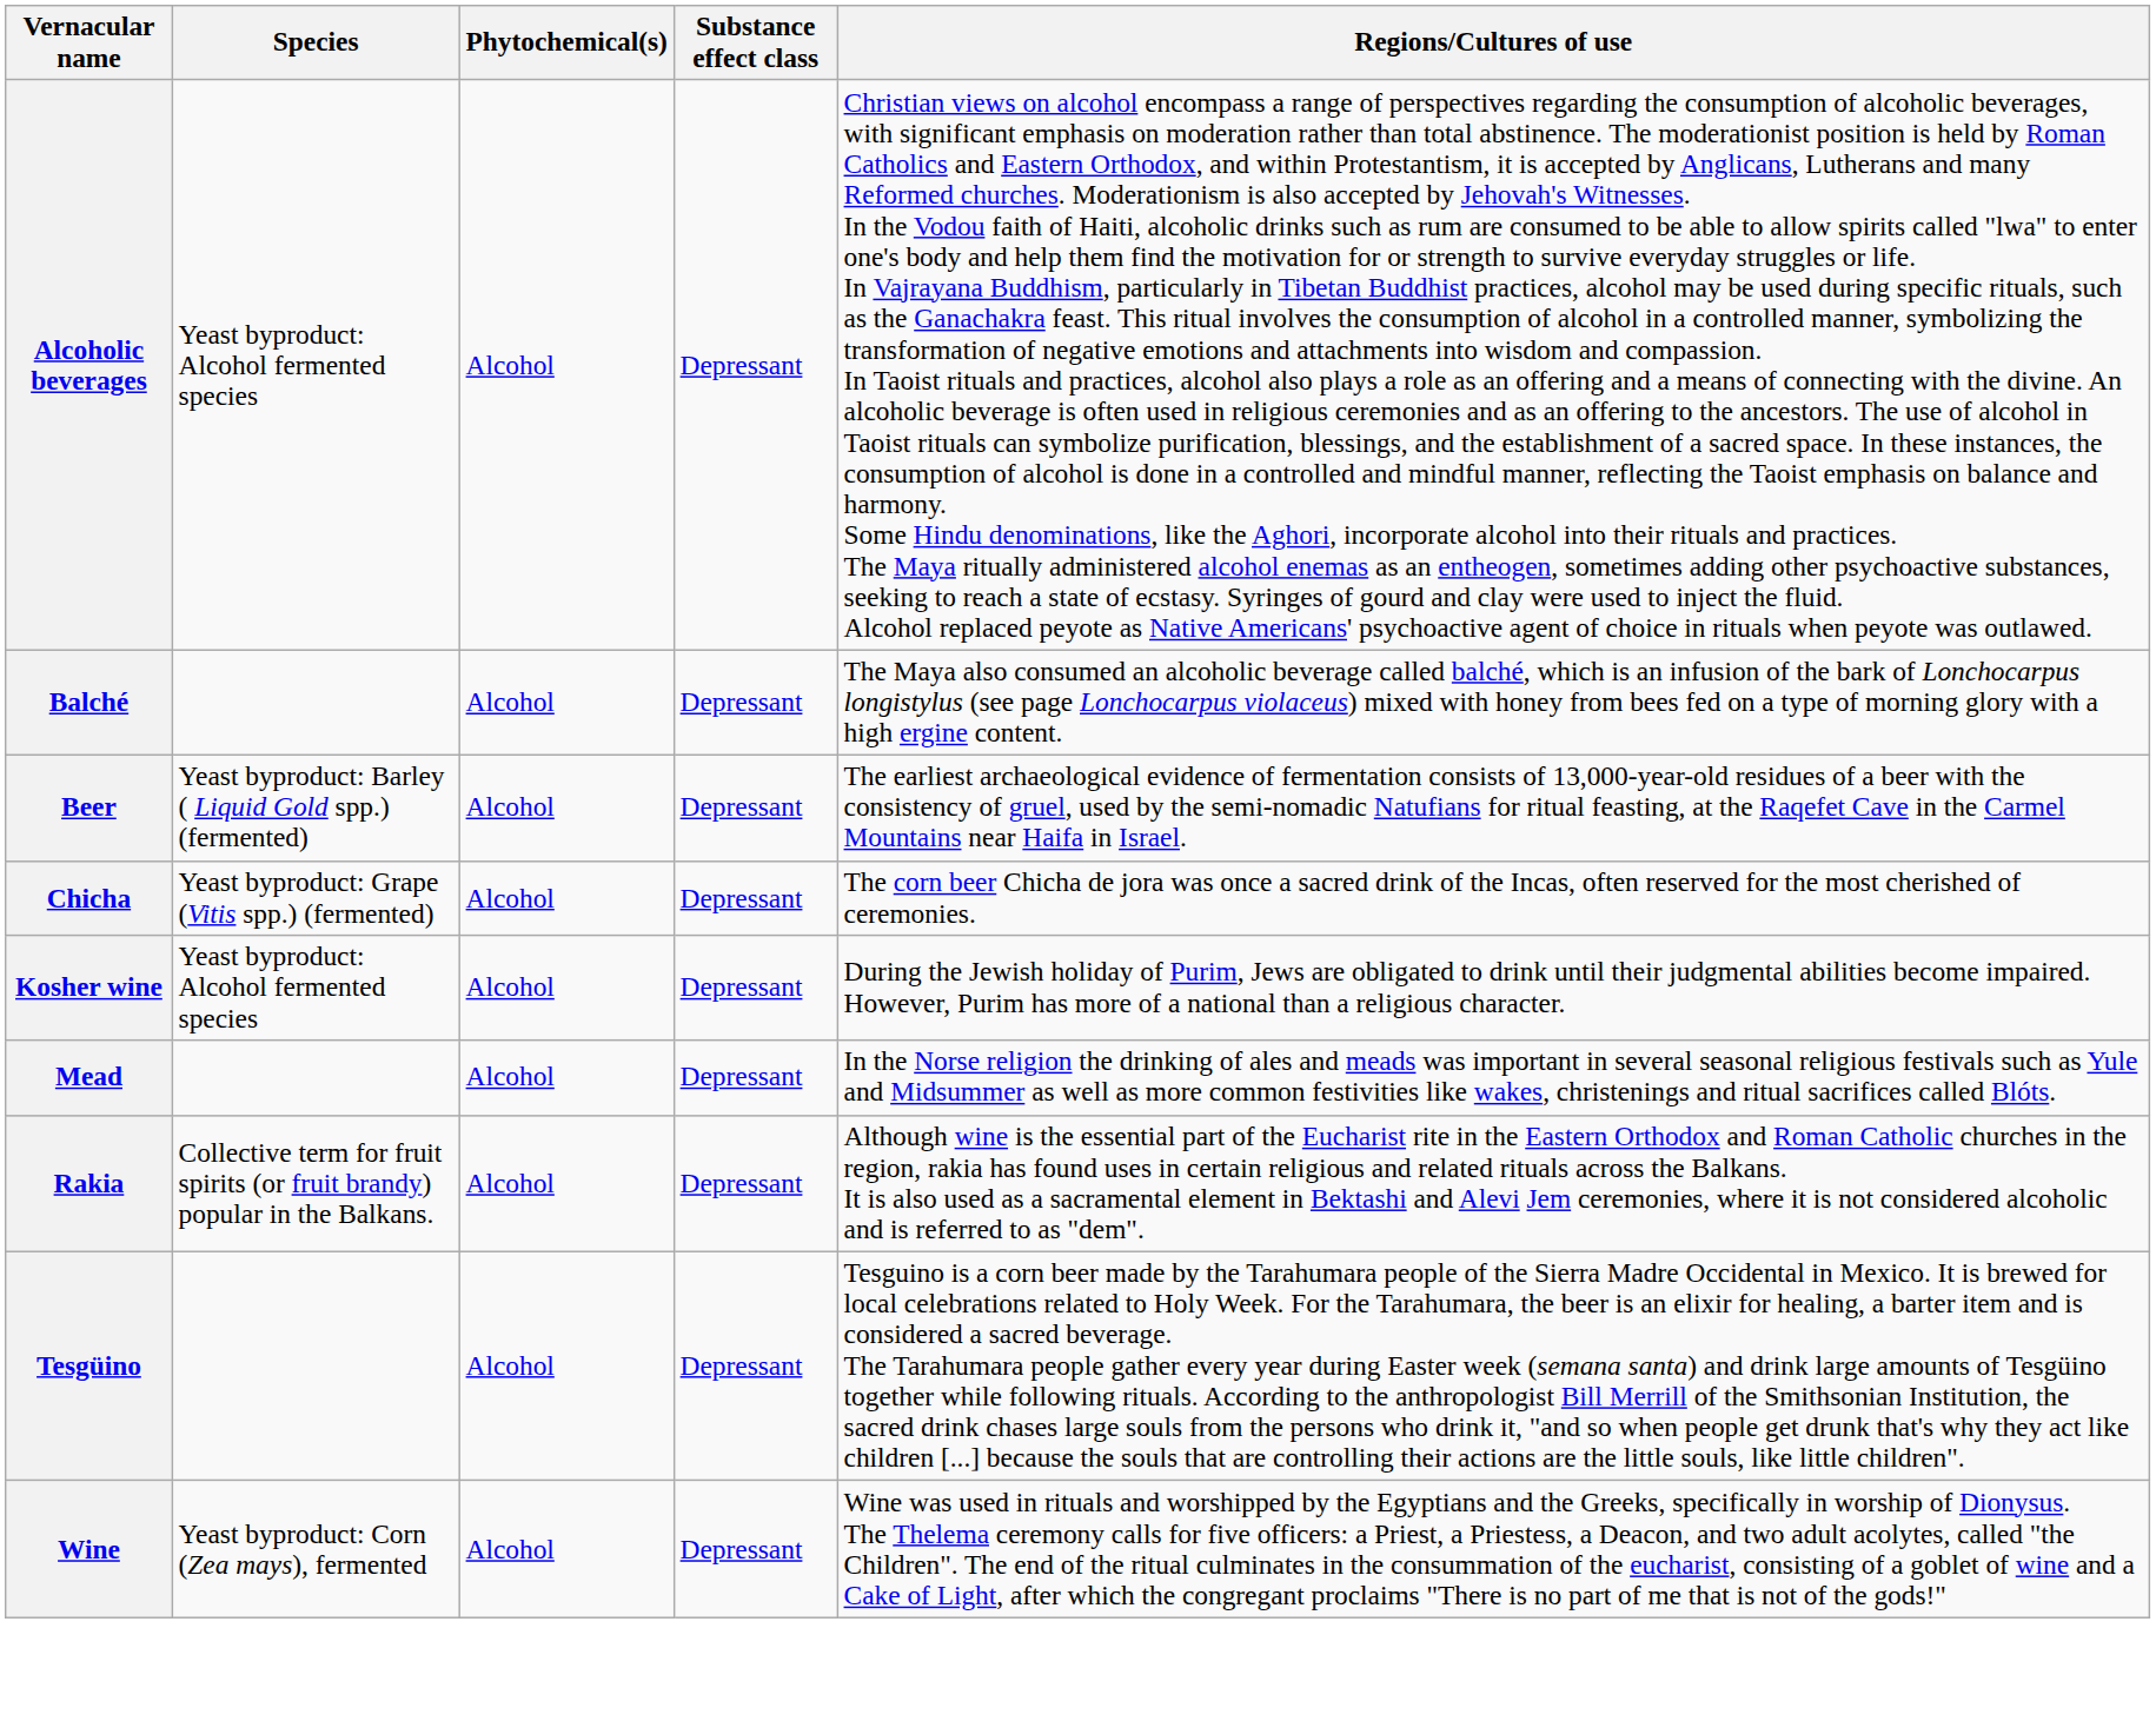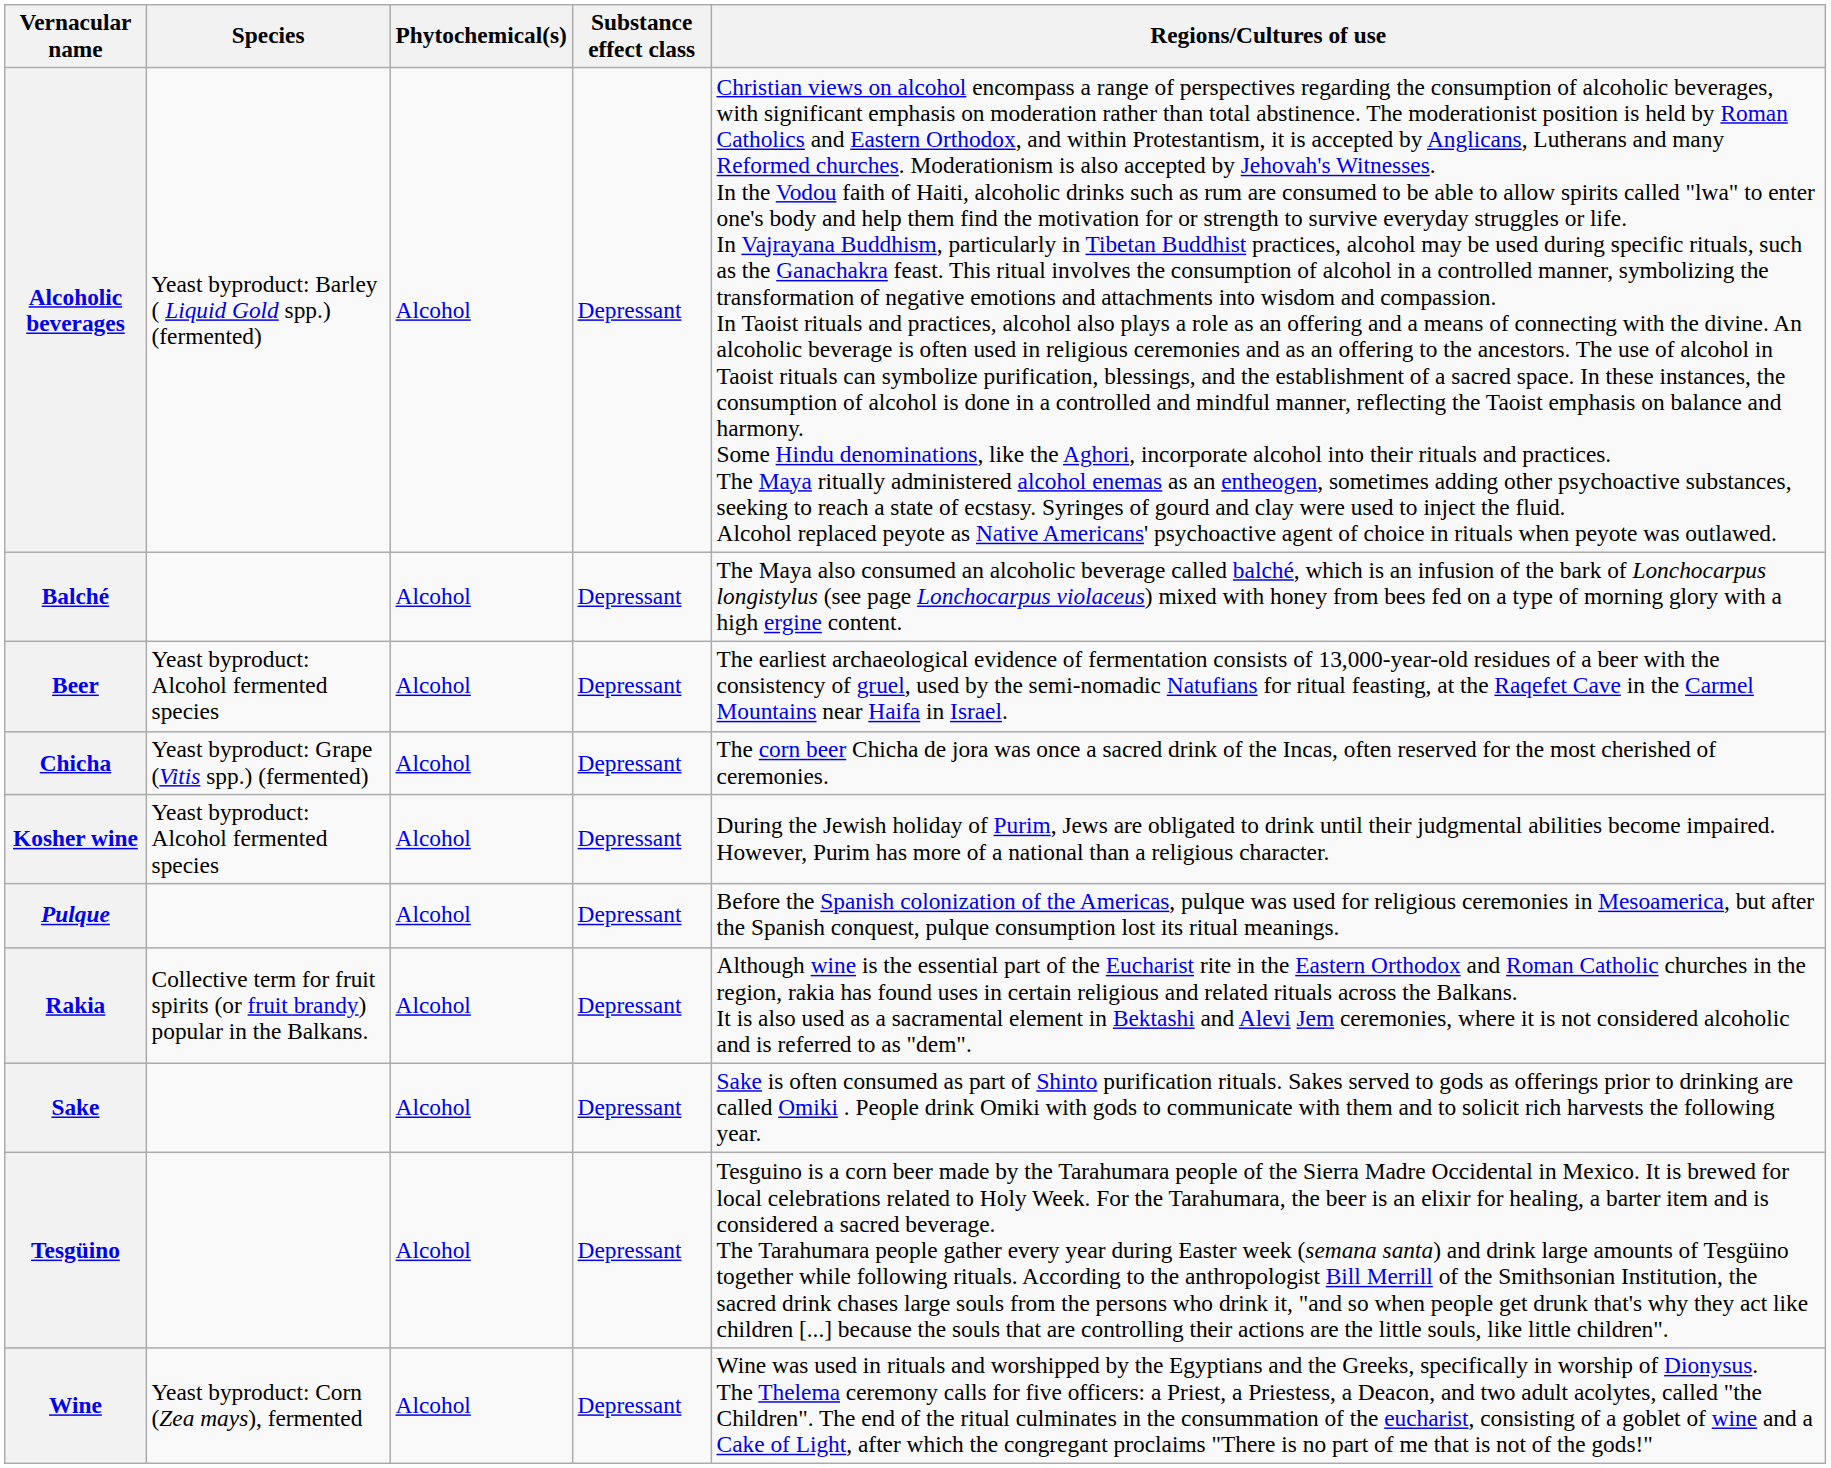Alcoholic beverages | Species: Yeast byproduct: Alcohol fermented species -> Yeast byproduct: Barley ( Liquid Gold spp.) (fermented)
Beer | Species: Yeast byproduct: Barley ( Liquid Gold spp.) (fermented) -> Yeast byproduct: Alcohol fermented species
- row: Mead | Alcohol | Depressant | In the Norse religion the drinking of ales and meads was important in several seasonal religious festivals such as Yule and Midsummer as well as more common festivities like wakes, christenings and ritual sacrifices called Blóts.
+ row: Pulque | Alcohol | Depressant | Before the Spanish colonization of the Americas, pulque was used for religious ceremonies in Mesoamerica, but after the Spanish conquest, pulque consumption lost its ritual meanings.
+ row: Sake | Alcohol | Depressant | Sake is often consumed as part of Shinto purification rituals. Sakes served to gods as offerings prior to drinking are called Omiki . People drink Omiki with gods to communicate with them and to solicit rich harvests the following year.
